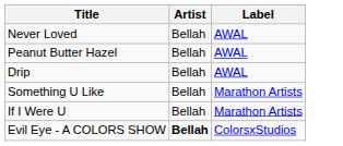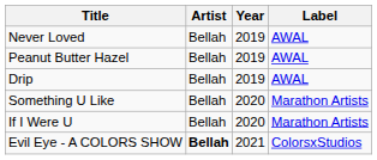+ column: Year | 2019 | 2019 | 2019 | 2020 | 2020 | 2021
